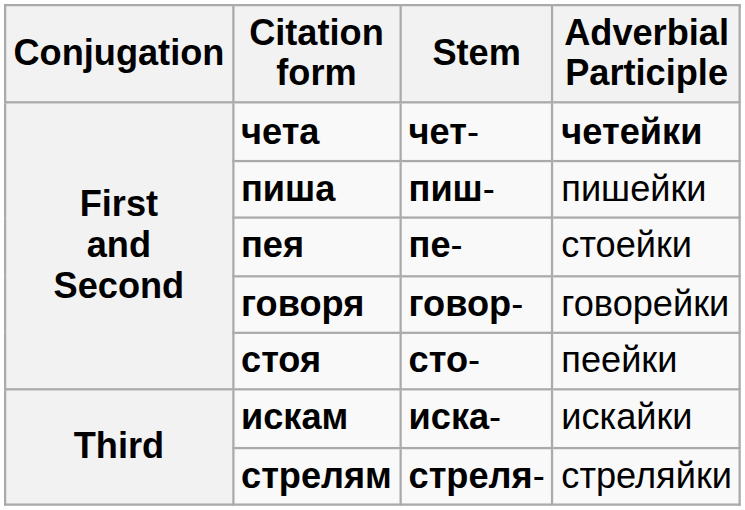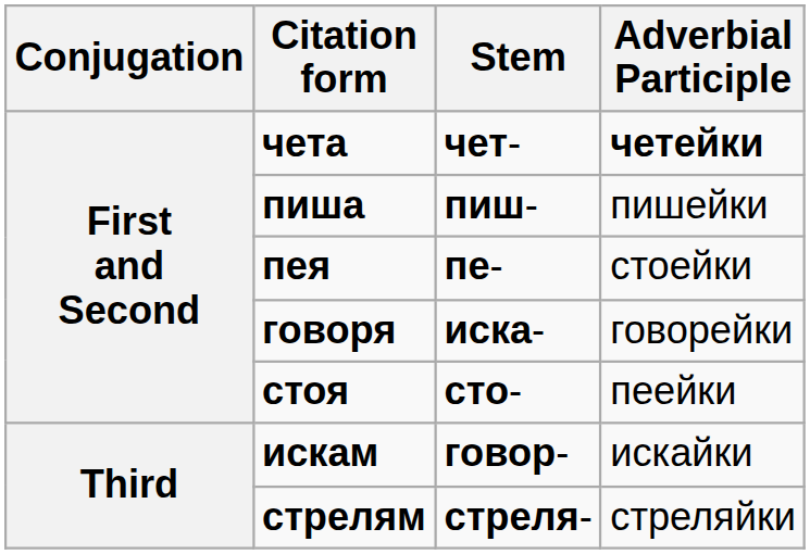говоря | Stem: говор- -> иска-
искам | Stem: иска- -> говор-
